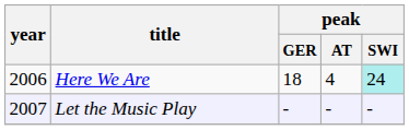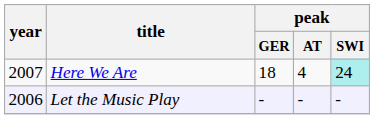Here We Are | year: 2006 -> 2007
Let the Music Play | year: 2007 -> 2006
